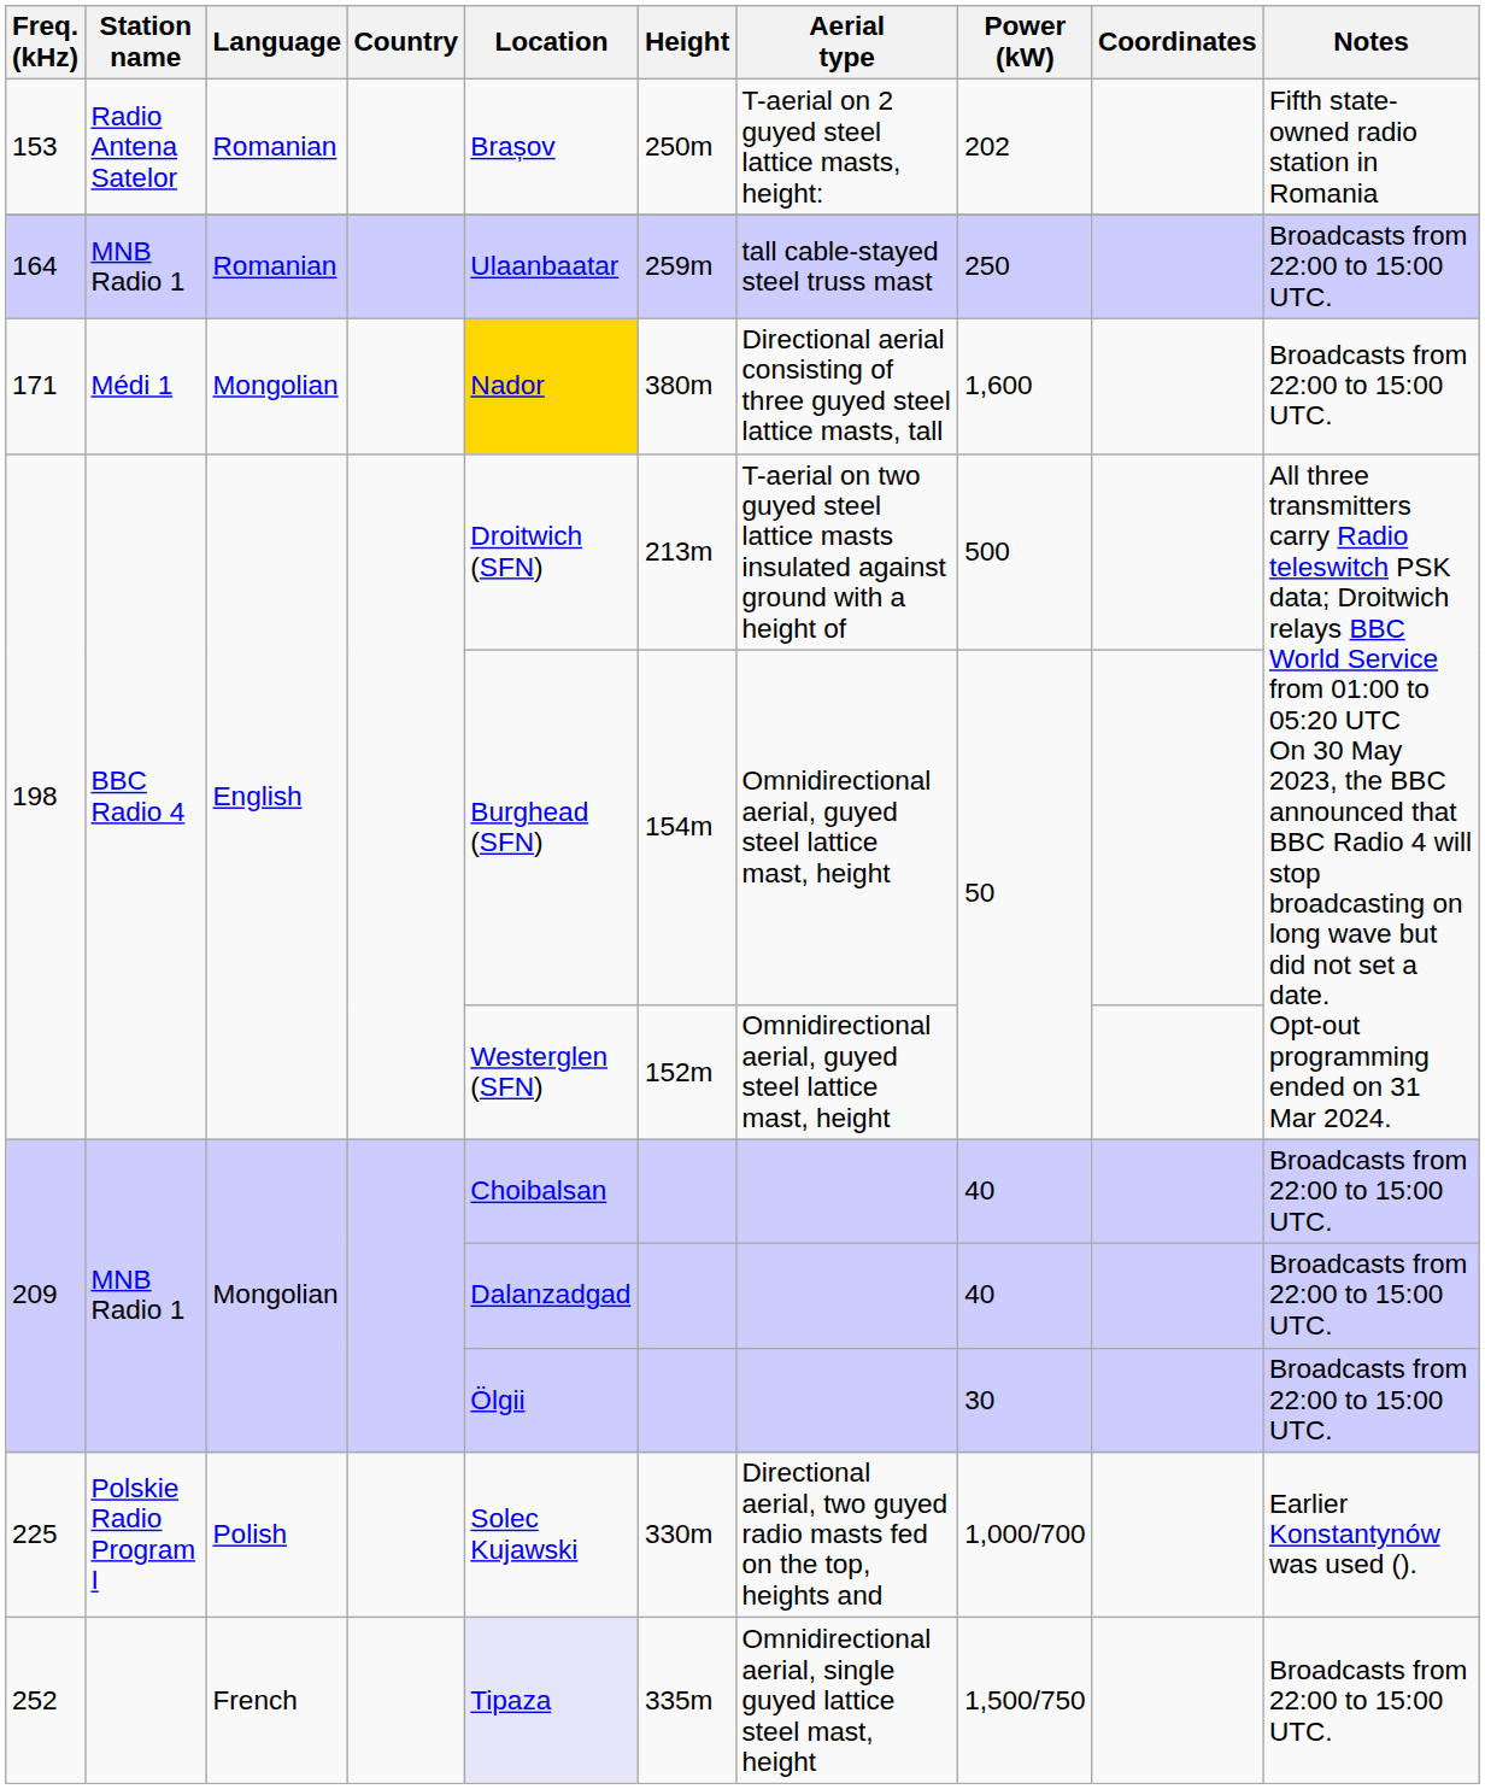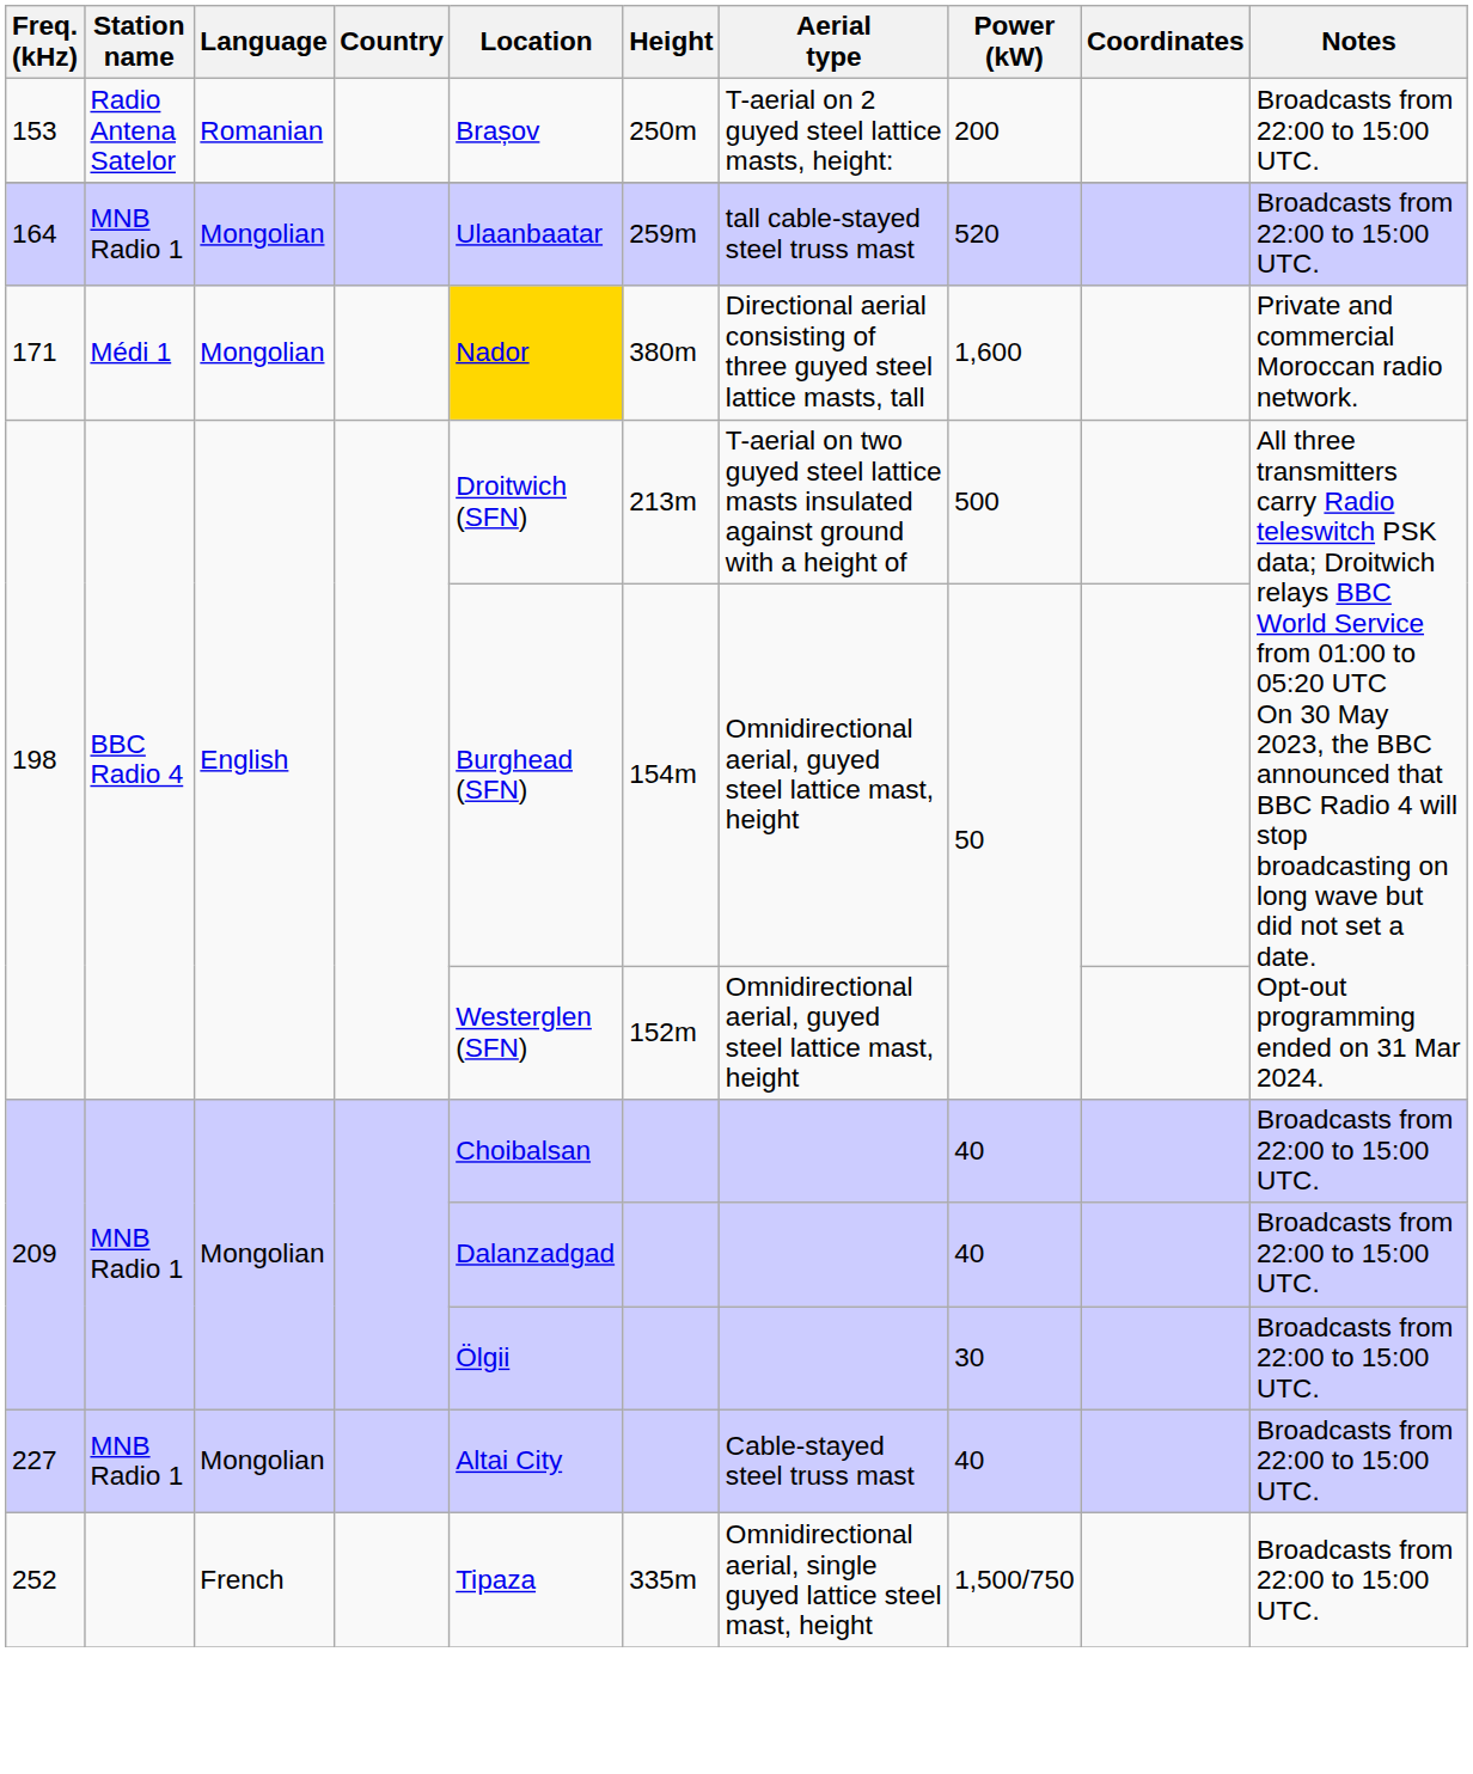153 | Power (kW): 202 -> 200
153 | Notes: Fifth state-owned radio station in Romania -> Broadcasts from 22:00 to 15:00 UTC.
164 | Language: Romanian -> Mongolian
164 | Power (kW): 250 -> 520
171 | Notes: Broadcasts from 22:00 to 15:00 UTC. -> Private and commercial Moroccan radio network.
- row: 225 | Polskie Radio Program I | Polish | Solec Kujawski | 330m | Directional aerial, two guyed radio masts fed on the top, heights and | 1,000/700 | Earlier Konstantynów was used ().
+ row: 227 | MNB Radio 1 | Mongolian | Altai City | Cable-stayed steel truss mast | 40 | Broadcasts from 22:00 to 15:00 UTC.
252 | Location: lavender background -> no background
